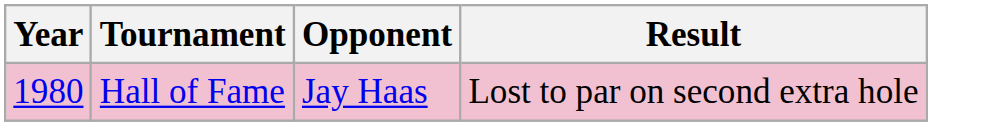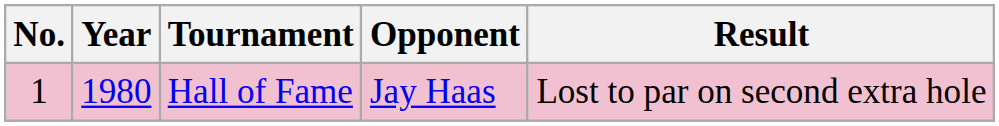+ column: No. | 1
